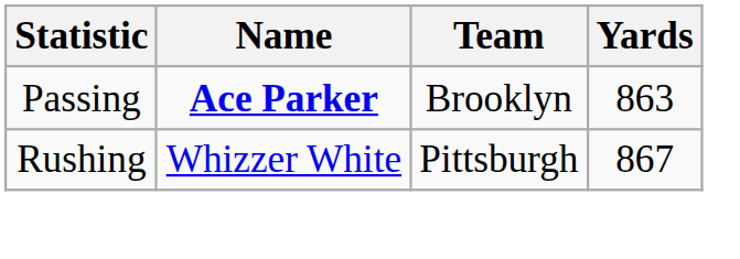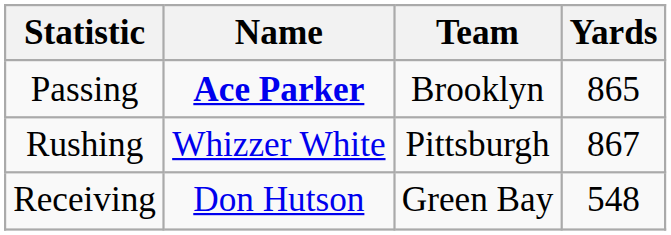Passing | Yards: 863 -> 865
+ row: Receiving | Don Hutson | Green Bay | 548
